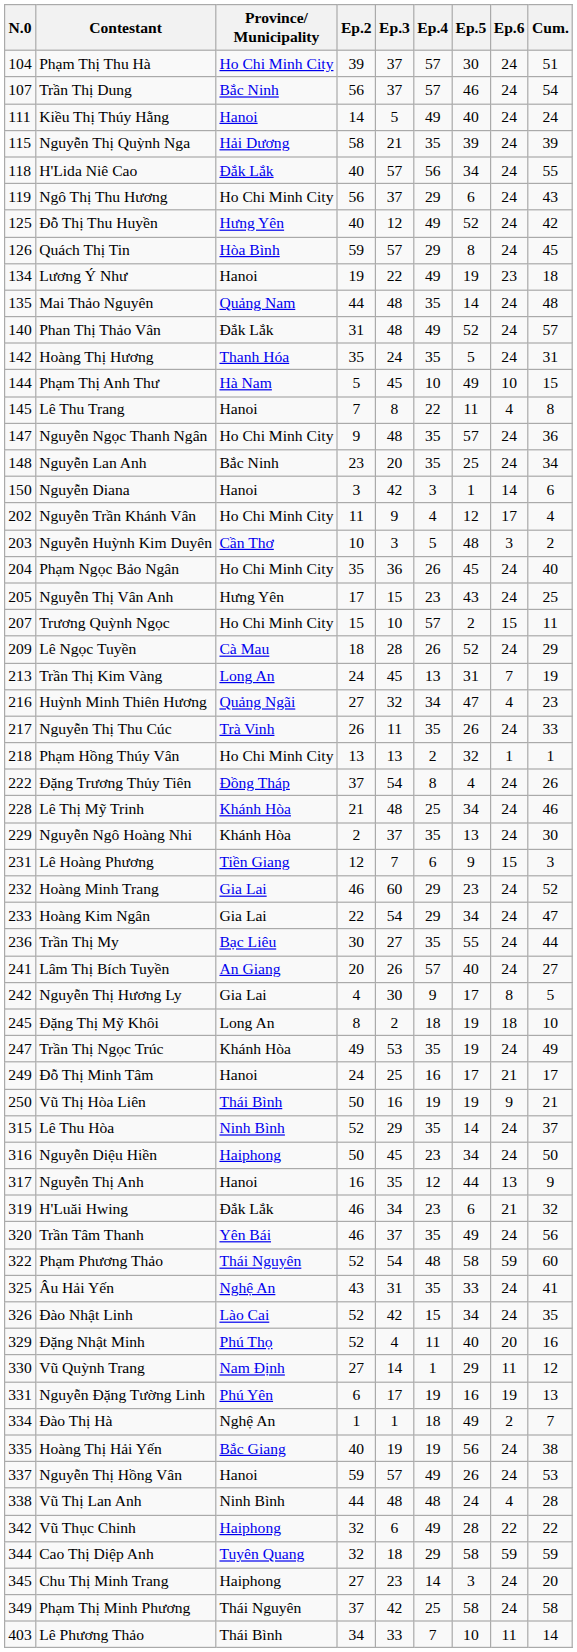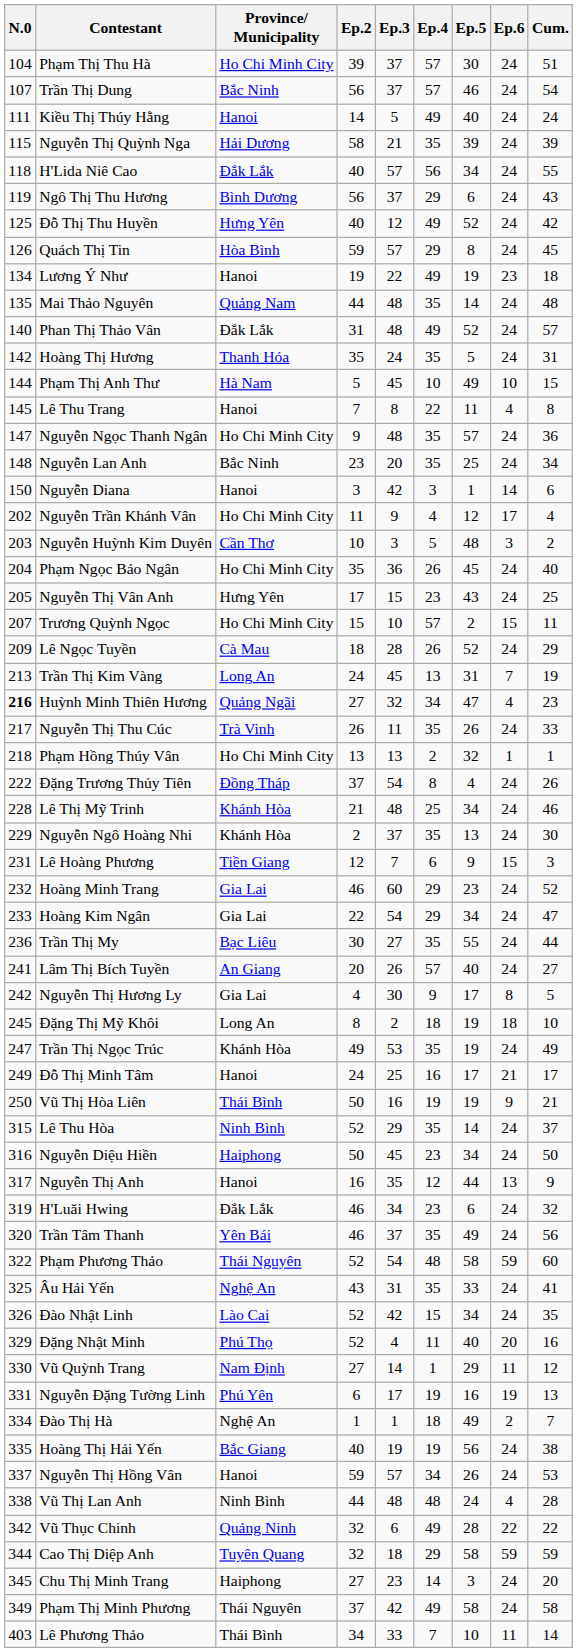Ngô Thị Thu Hương | Province/ Municipality: Ho Chi Minh City -> Bình Dương
Huỳnh Minh Thiên Hương | N.0: normal -> bold
H'Luăi Hwing | Ep.6: 21 -> 24
Nguyễn Thị Hồng Vân | Ep.4: 49 -> 34
Vũ Thục Chinh | Province/ Municipality: Haiphong -> Quảng Ninh
Phạm Thị Minh Phương | Ep.4: 25 -> 49
